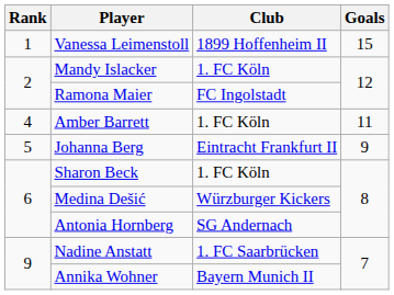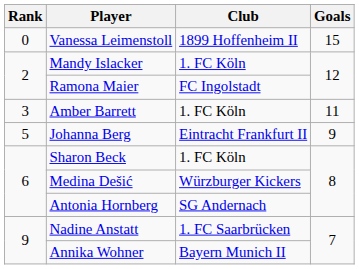Vanessa Leimenstoll | Rank: 1 -> 0
Amber Barrett | Rank: 4 -> 3
